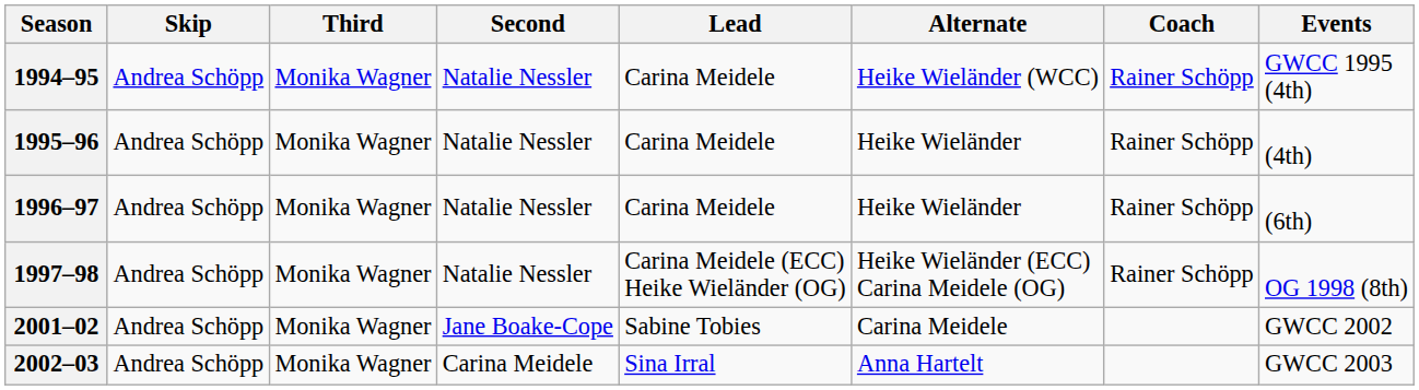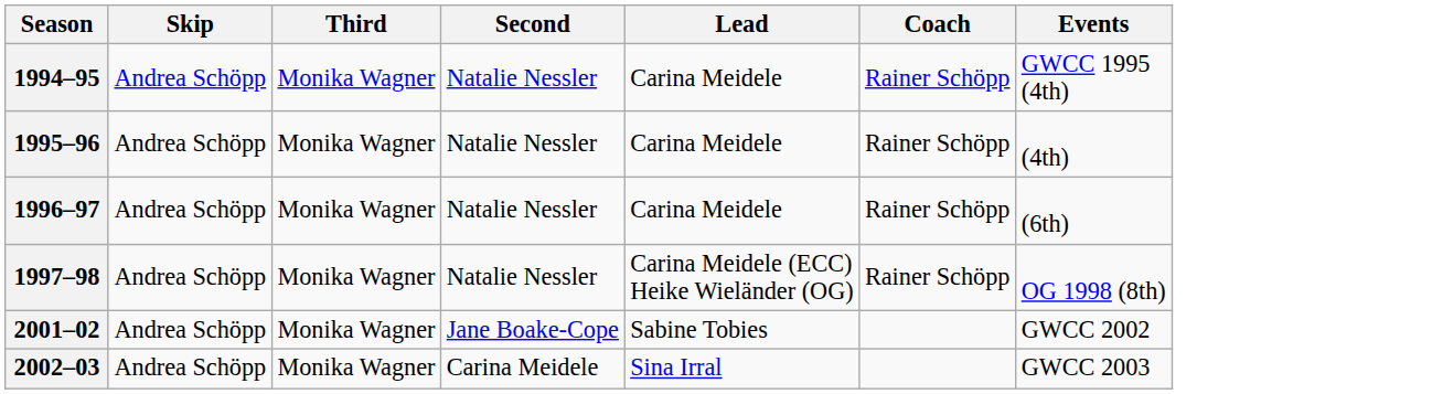- column: Alternate | Heike Wieländer (WCC) | Heike Wieländer | Heike Wieländer | Heike Wieländer (ECC) Carina Meidele (OG) | Carina Meidele | Anna Hartelt
